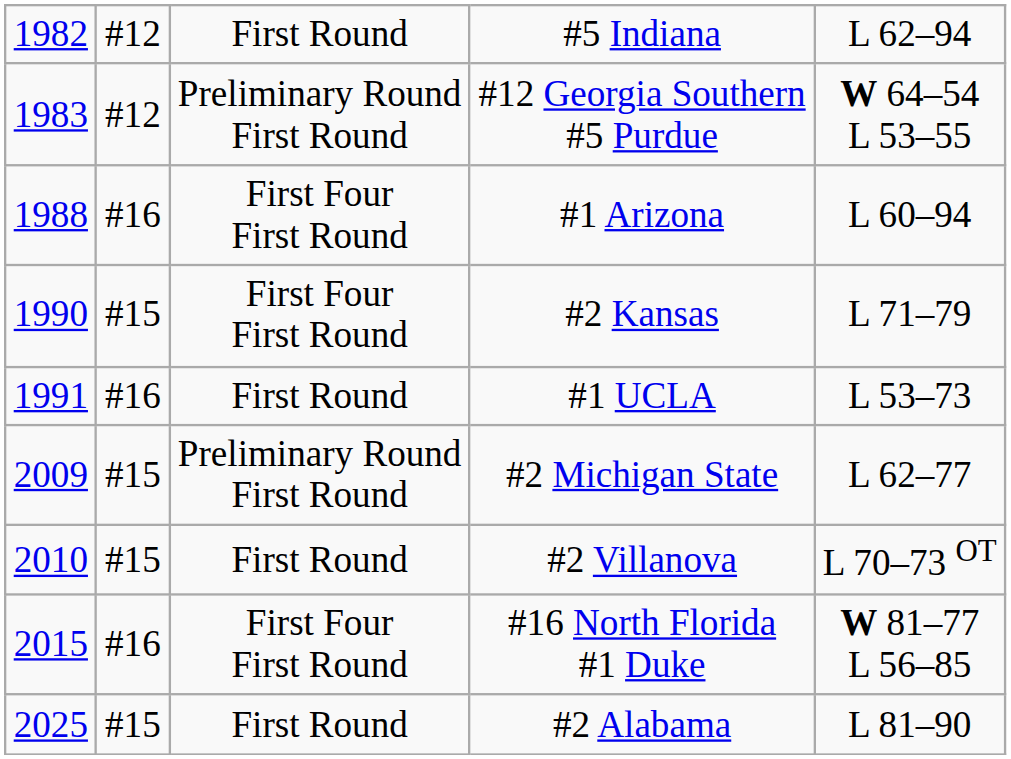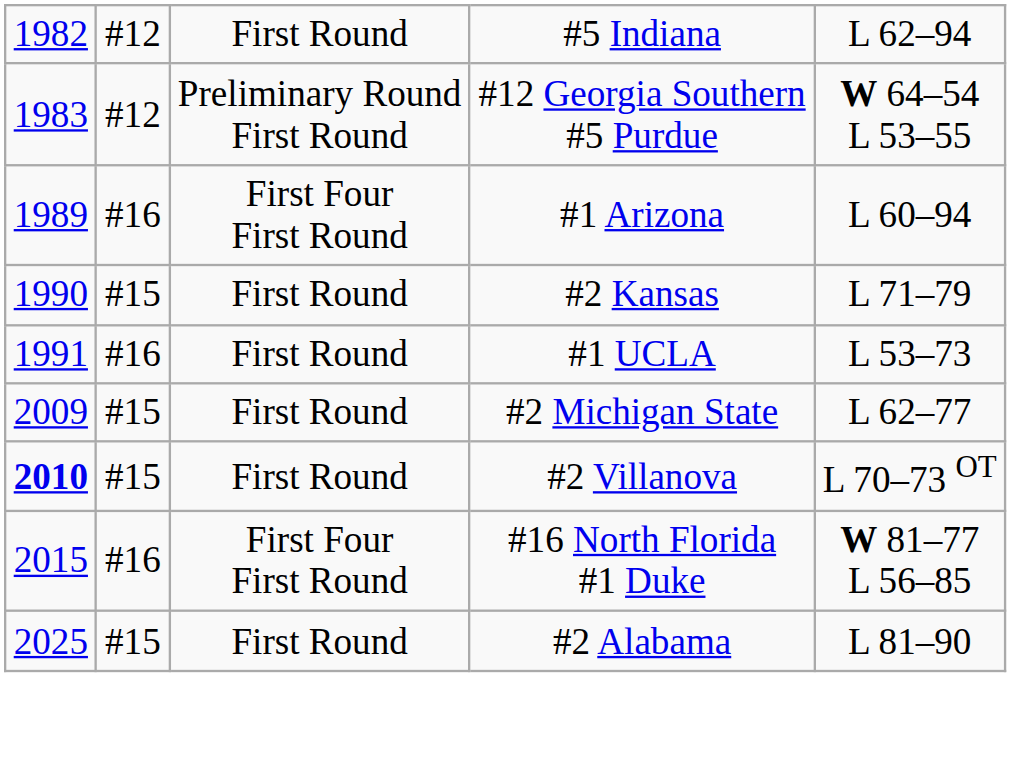#1 Arizona | column 1: 1988 -> 1989
#2 Kansas | column 3: First Four First Round -> First Round
#2 Michigan State | column 3: Preliminary Round First Round -> First Round
#2 Villanova | column 1: normal -> bold
